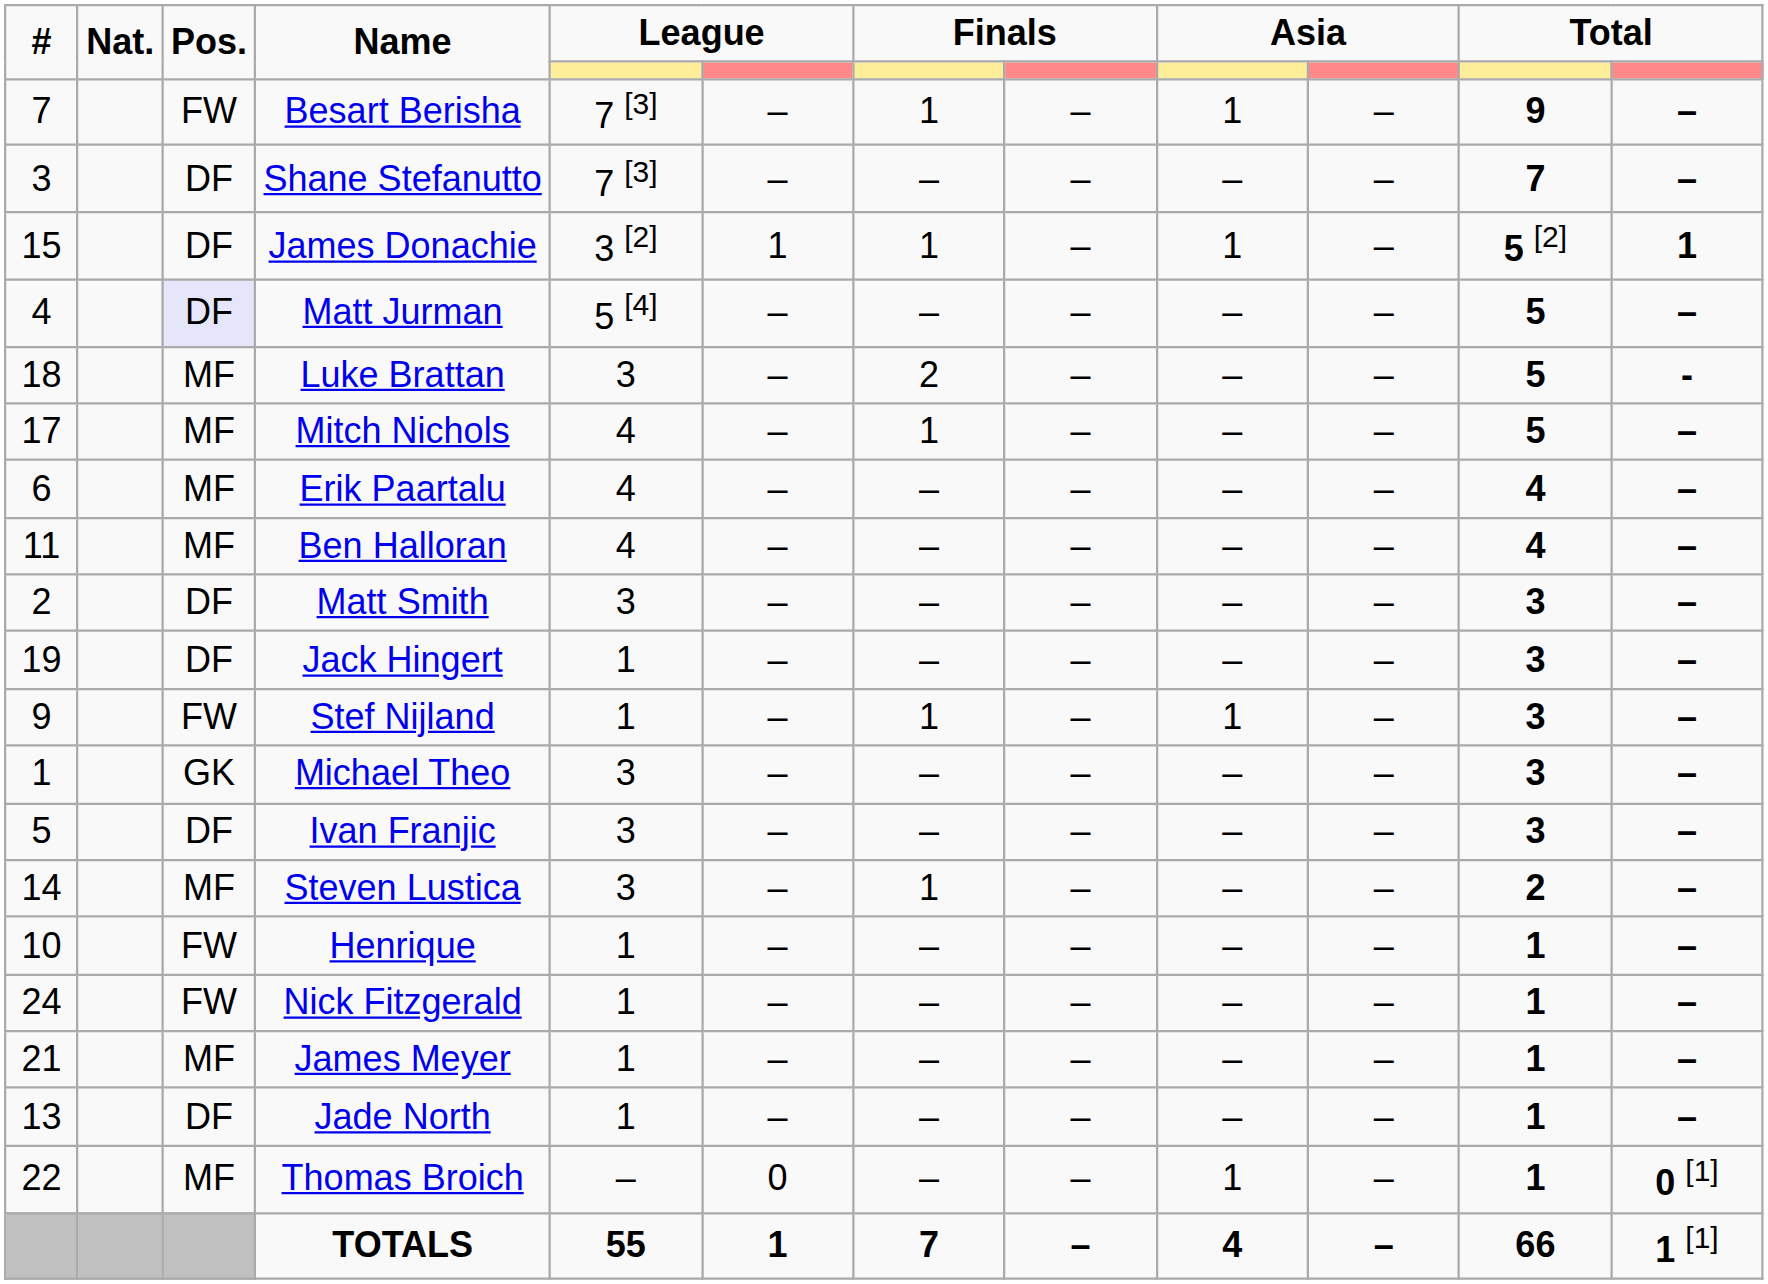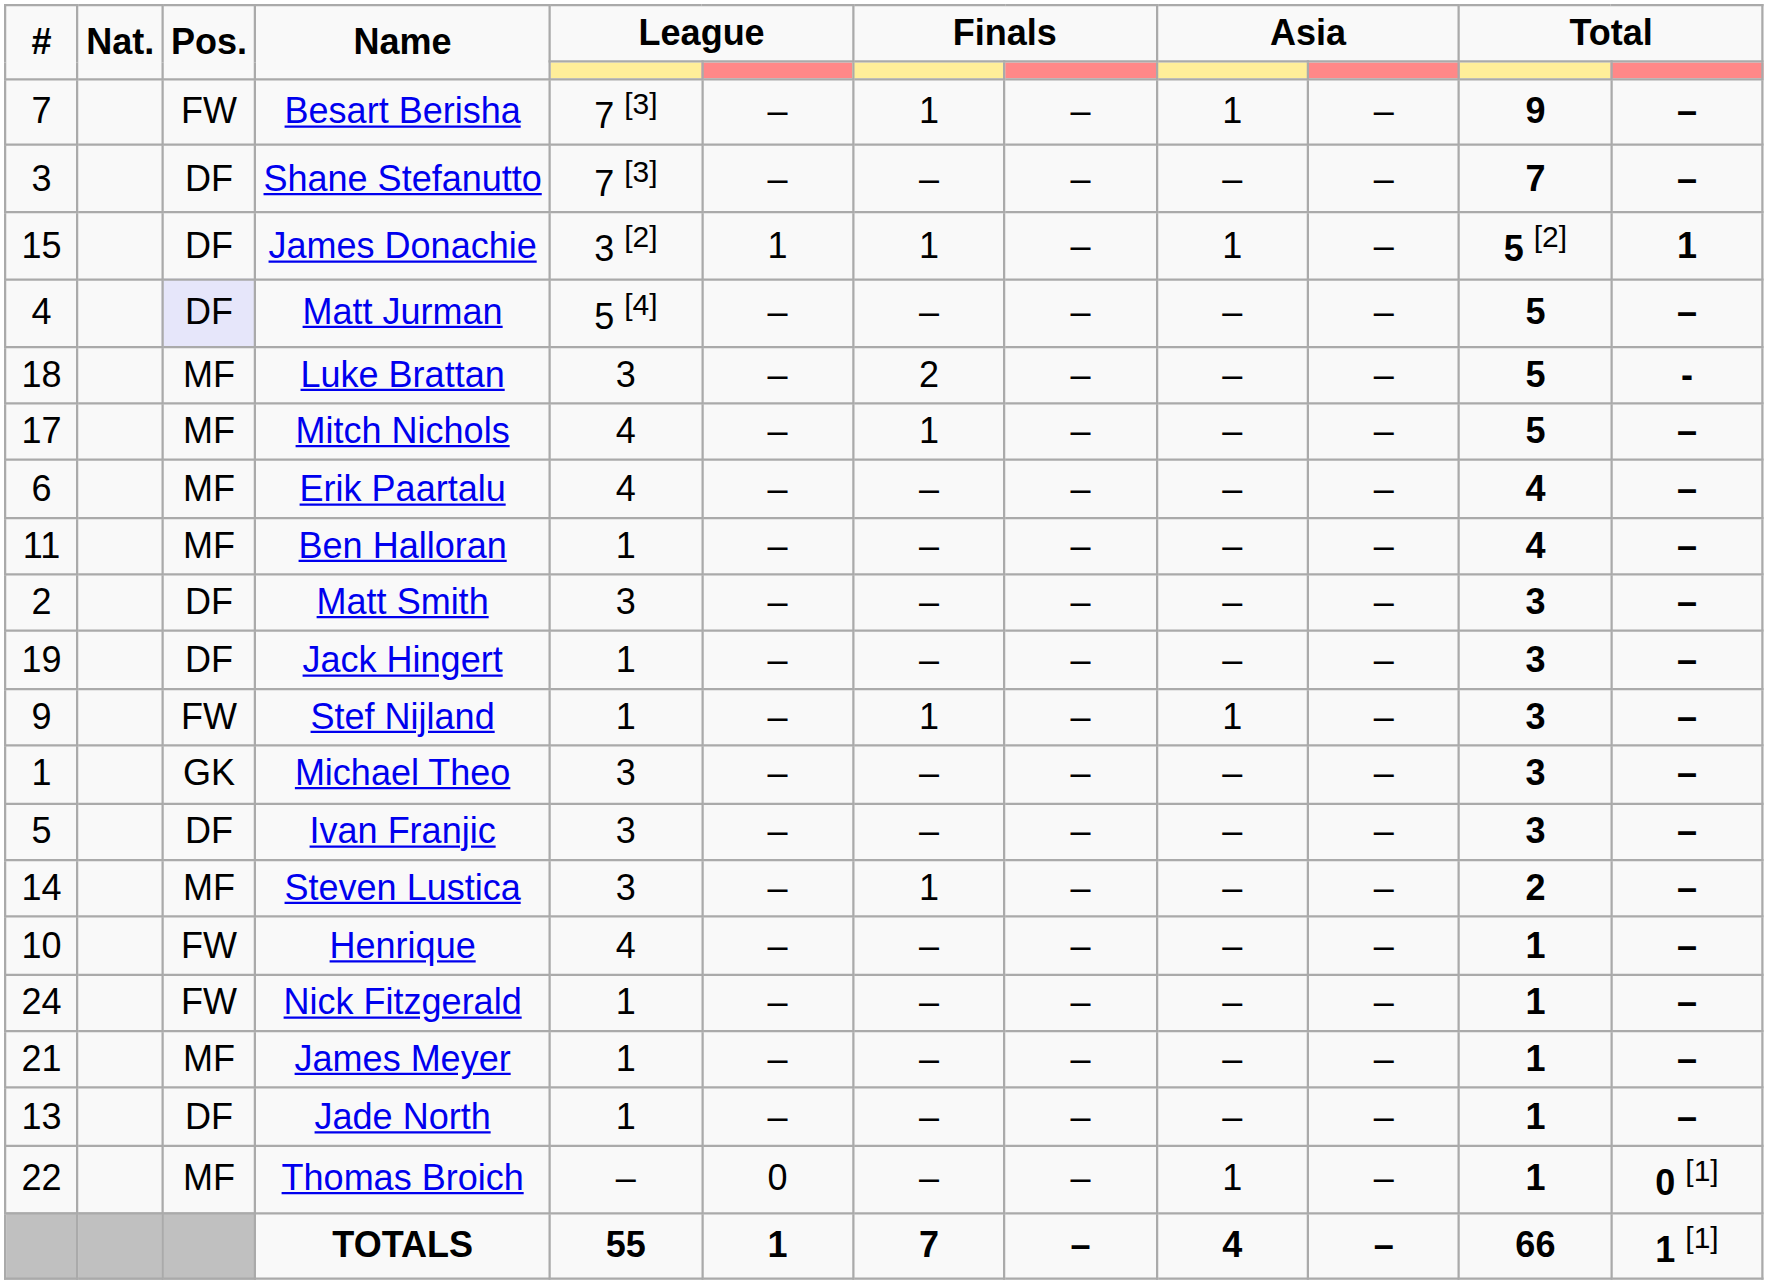Ben Halloran | column 5: 4 -> 1
Henrique | column 5: 1 -> 4
